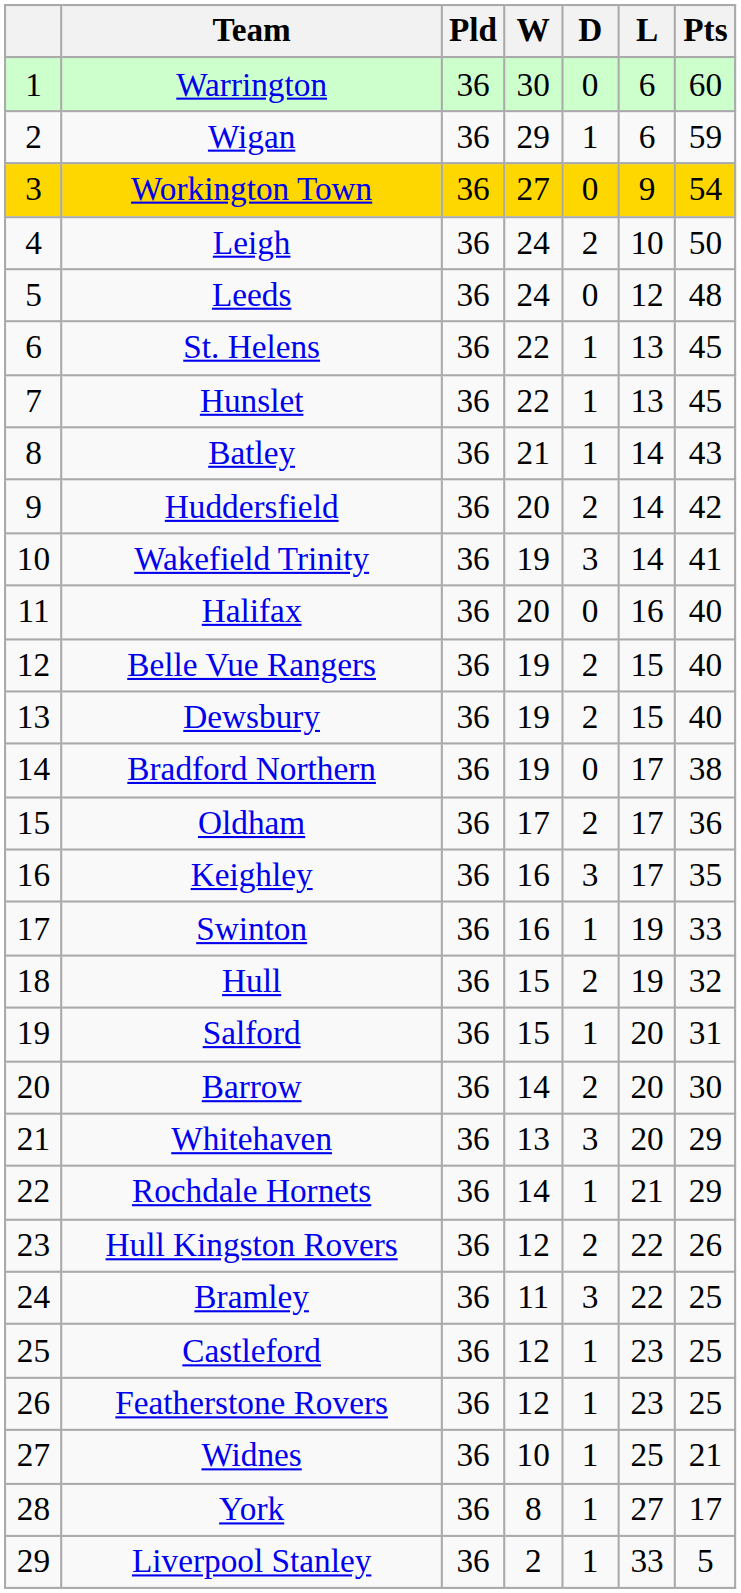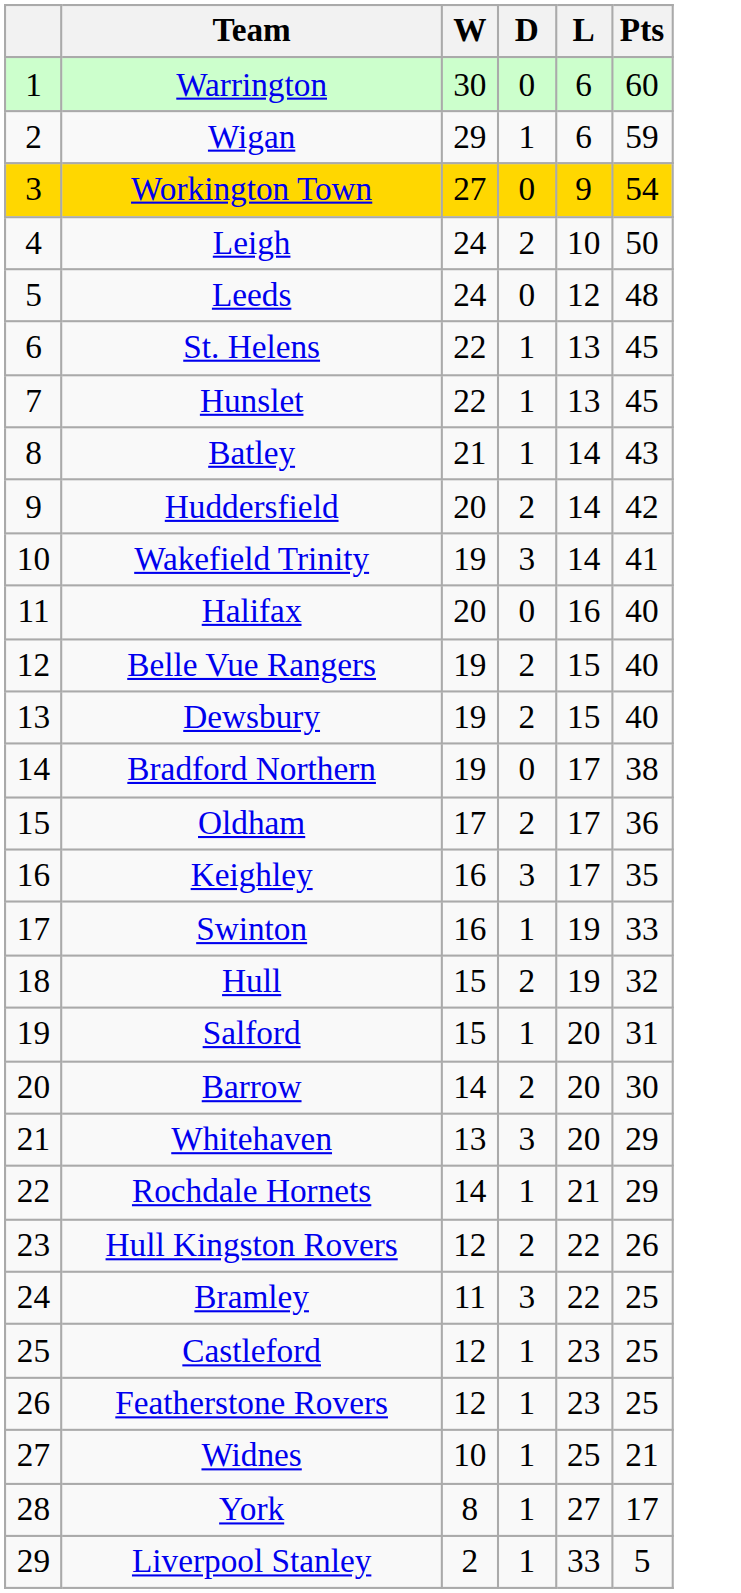- column: Pld | 36 | 36 | 36 | 36 | 36 | 36 | 36 | 36 | 36 | 36 | 36 | 36 | 36 | 36 | 36 | 36 | 36 | 36 | 36 | 36 | 36 | 36 | 36 | 36 | 36 | 36 | 36 | 36 | 36
